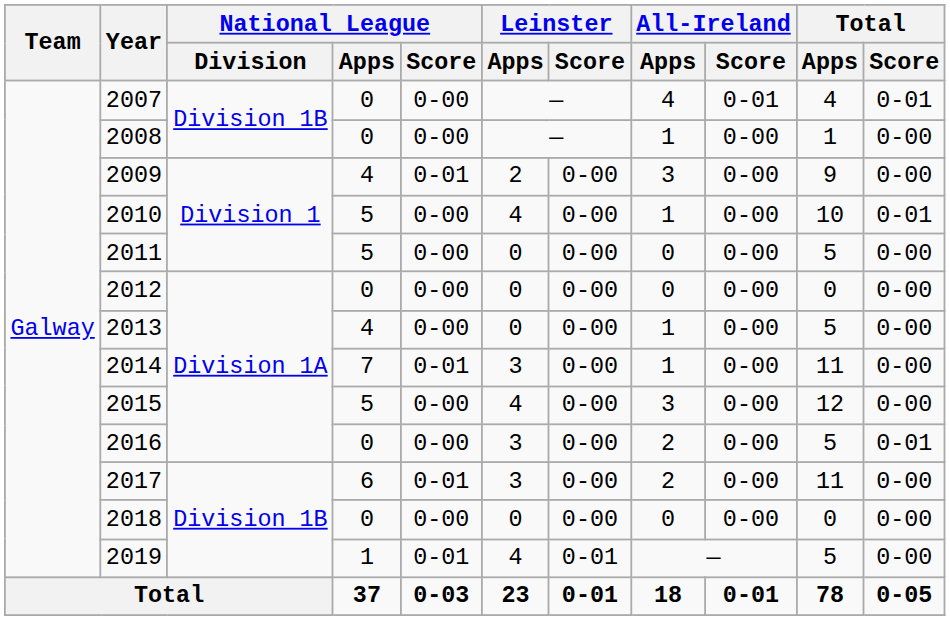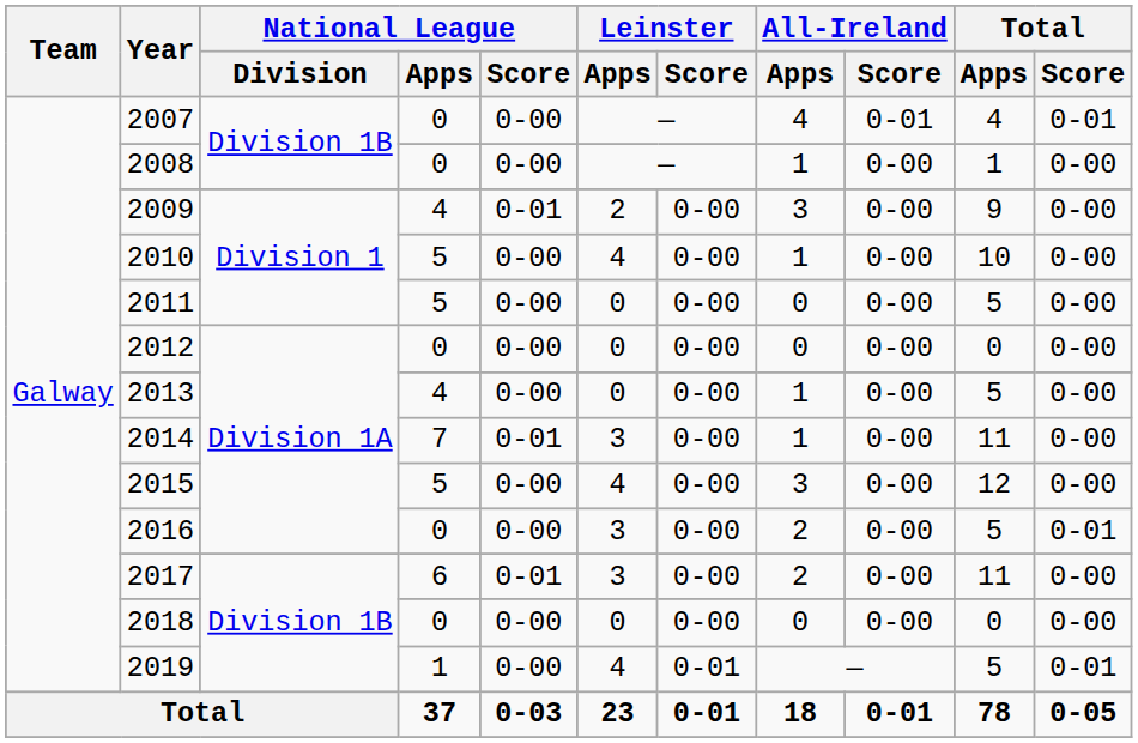2010 | Total / Score: 0-01 -> 0-00
2019 | National League / Score: 0-01 -> 0-00
2019 | Total / Score: 0-00 -> 0-01
